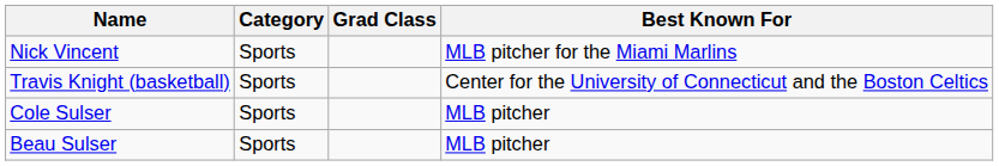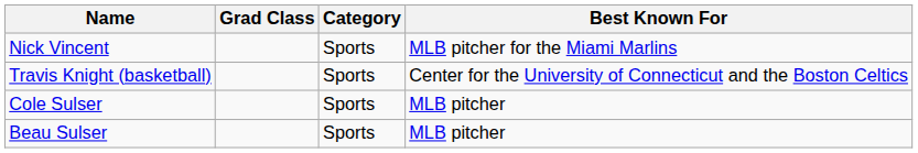columns swapped: Grad Class <-> Category
